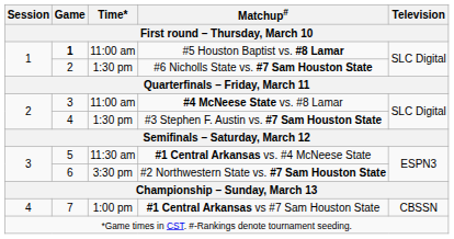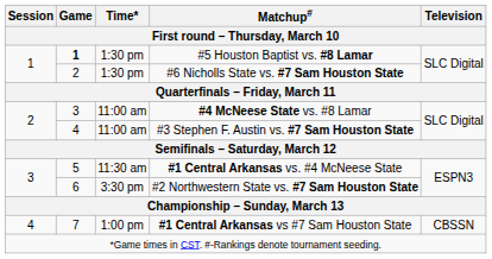#5 Houston Baptist vs. #8 Lamar | Time* / First round – Thursday, March 10: 11:00 am -> 1:30 pm
#3 Stephen F. Austin vs. #7 Sam Houston State | Time* / First round – Thursday, March 10: 1:30 pm -> 11:00 am
